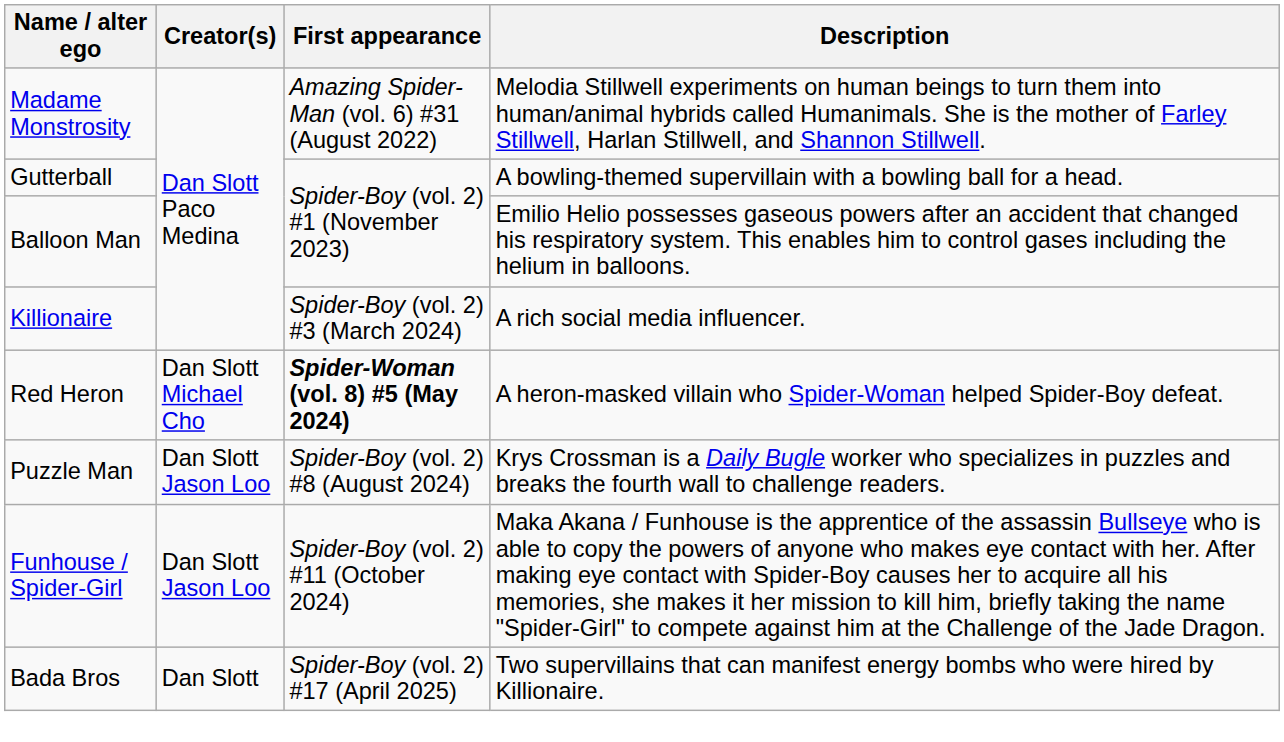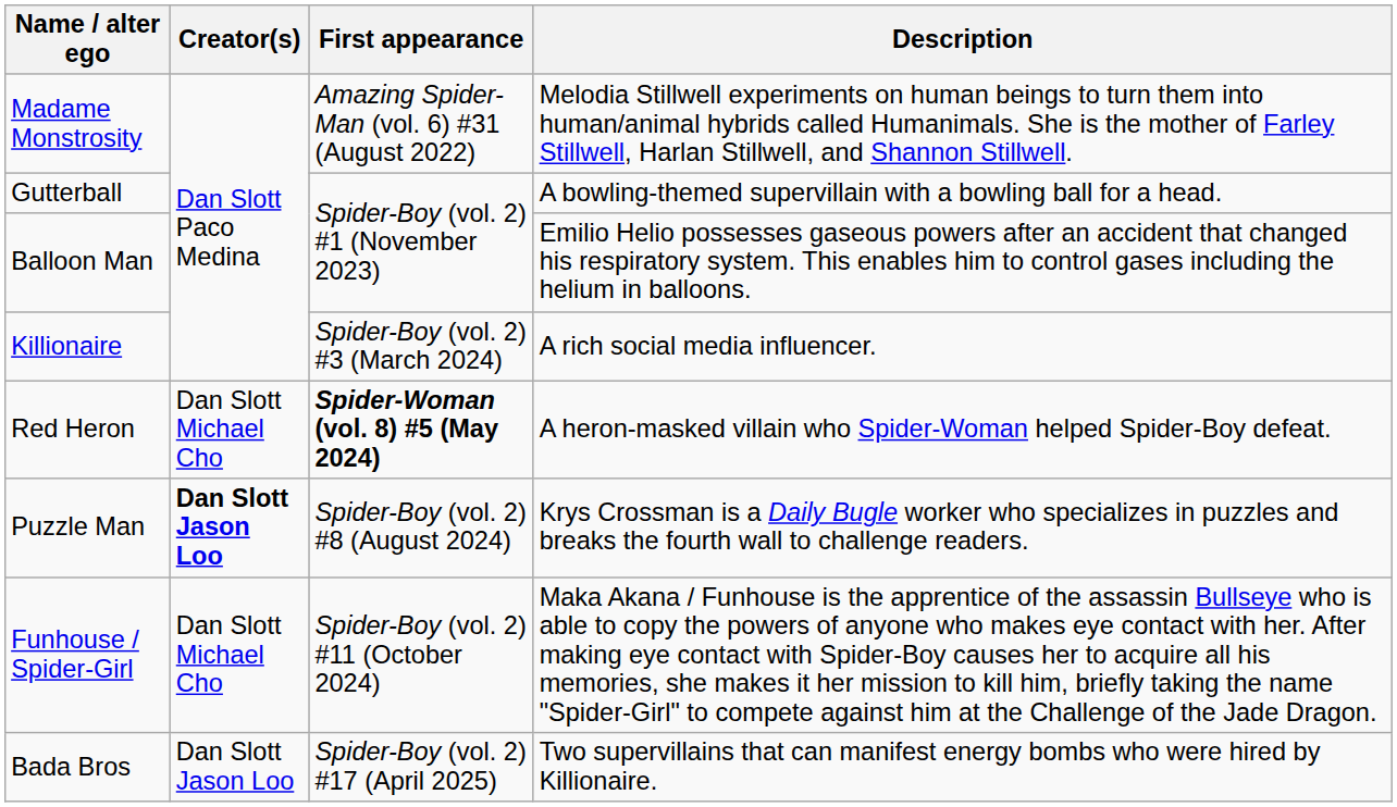Puzzle Man | Creator(s): normal -> bold
Funhouse / Spider-Girl | Creator(s): Dan Slott Jason Loo -> Dan Slott Michael Cho
Bada Bros | Creator(s): Dan Slott -> Dan Slott Jason Loo
